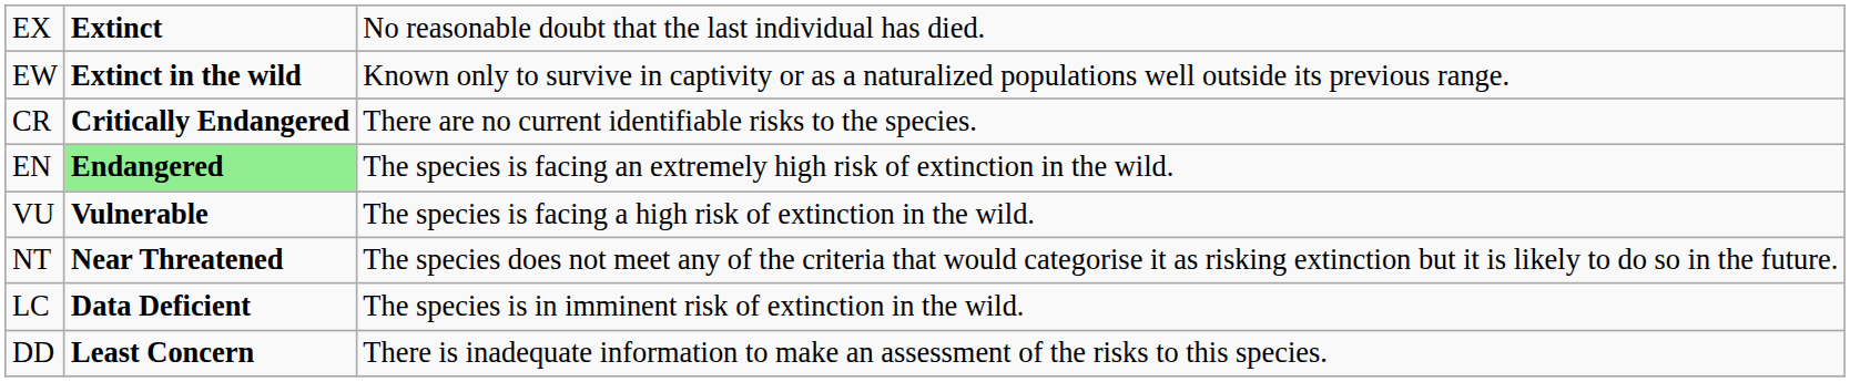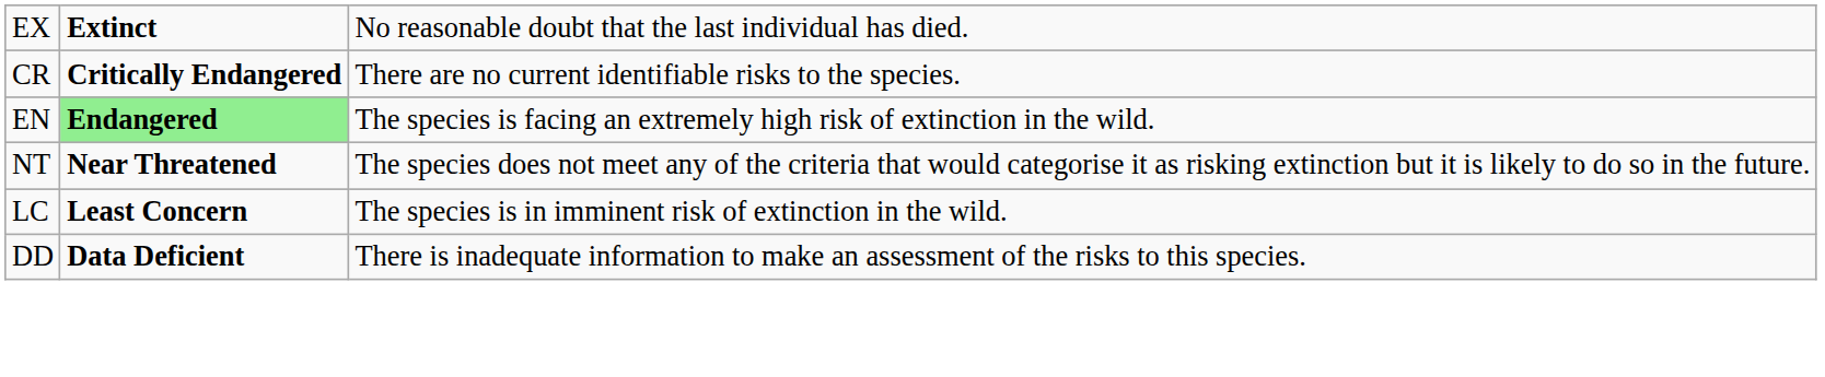- row: EW | Extinct in the wild | Known only to survive in captivity or as a naturalized populations well outside its previous range.
- row: VU | Vulnerable | The species is facing a high risk of extinction in the wild.
LC | column 2: Data Deficient -> Least Concern
DD | column 2: Least Concern -> Data Deficient
